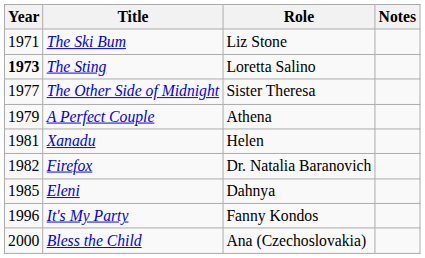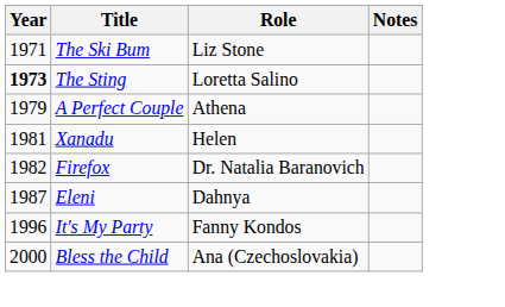- row: 1977 | The Other Side of Midnight | Sister Theresa
Eleni | Year: 1985 -> 1987
